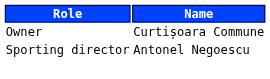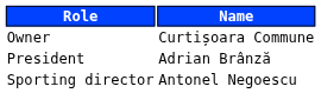+ row: President | Adrian Brânză
